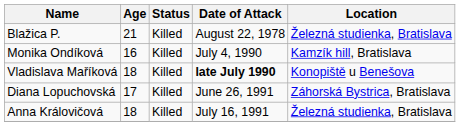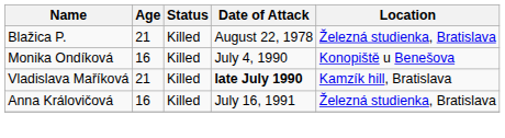Monika Ondíková | Location: Kamzík hill, Bratislava -> Konopiště u Benešova
Vladislava Maříková | Age: 18 -> 21
Vladislava Maříková | Location: Konopiště u Benešova -> Kamzík hill, Bratislava
- row: Diana Lopuchovská | 17 | Killed | June 26, 1991 | Záhorská Bystrica, Bratislava
Anna Královičová | Age: 18 -> 16
